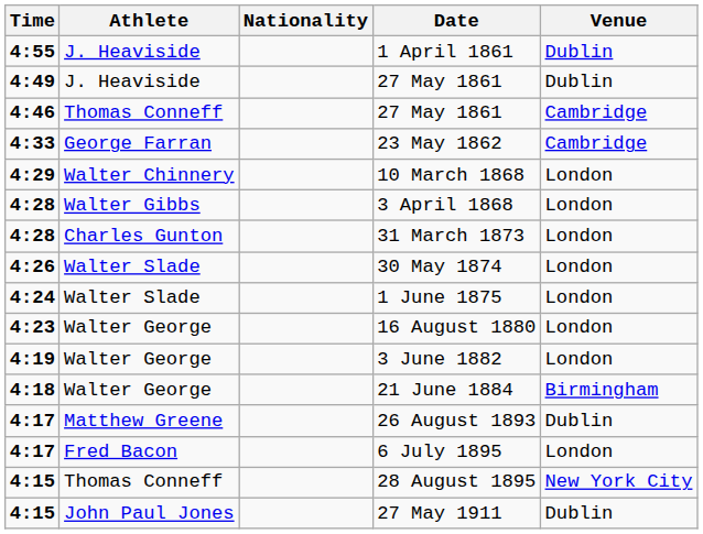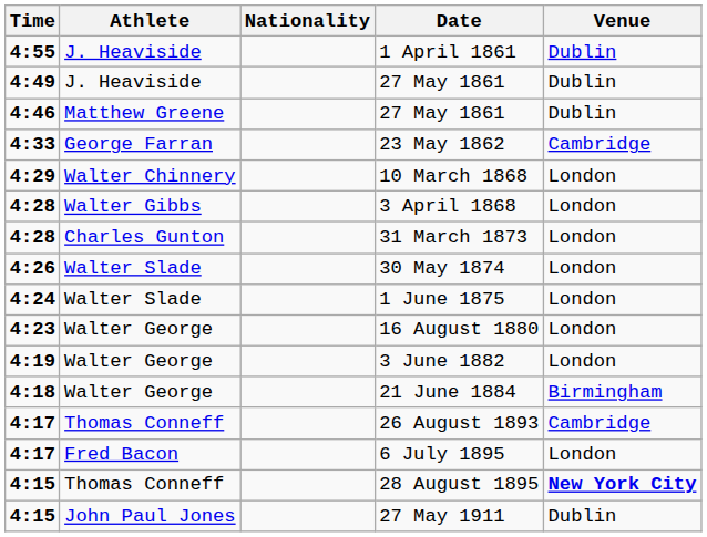4:46 / 27 May 1861 | Athlete: Thomas Conneff -> Matthew Greene
4:46 / 27 May 1861 | Venue: Cambridge -> Dublin
26 August 1893 | Athlete: Matthew Greene -> Thomas Conneff
26 August 1893 | Venue: Dublin -> Cambridge
28 August 1895 | Venue: normal -> bold
